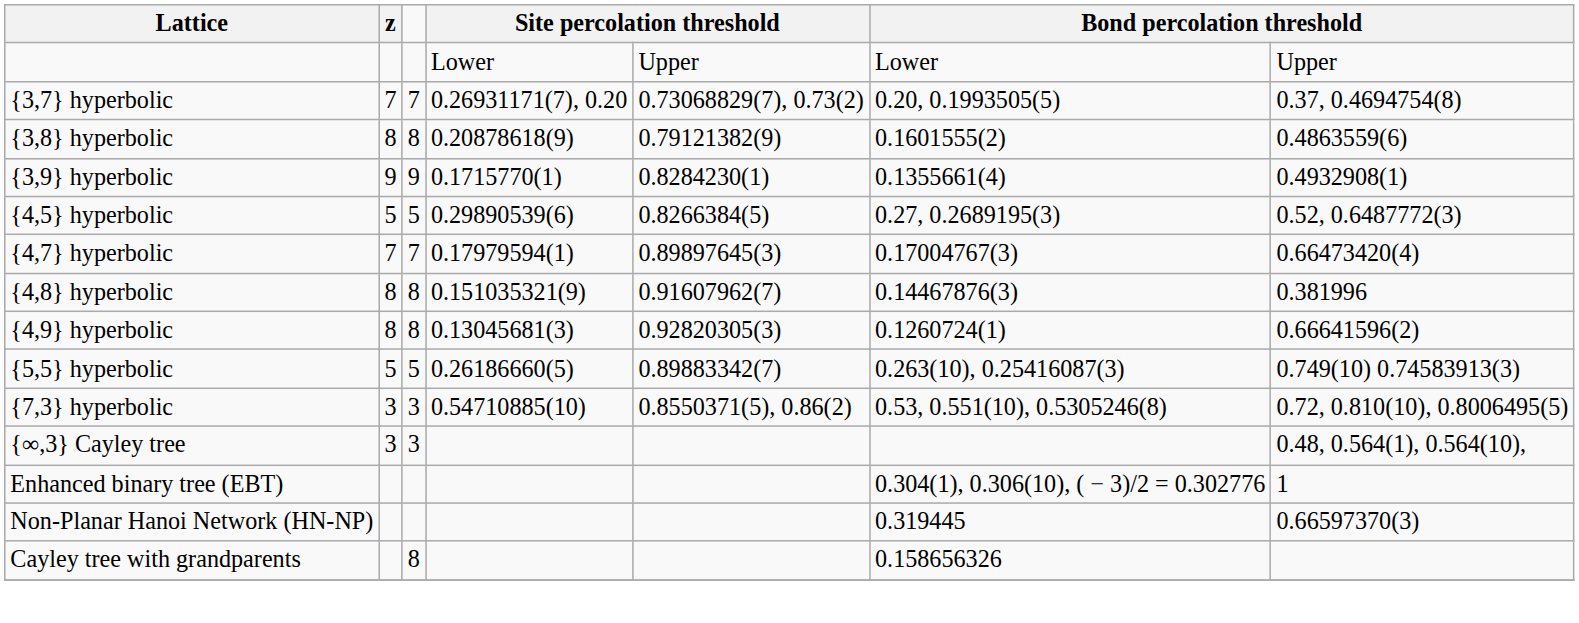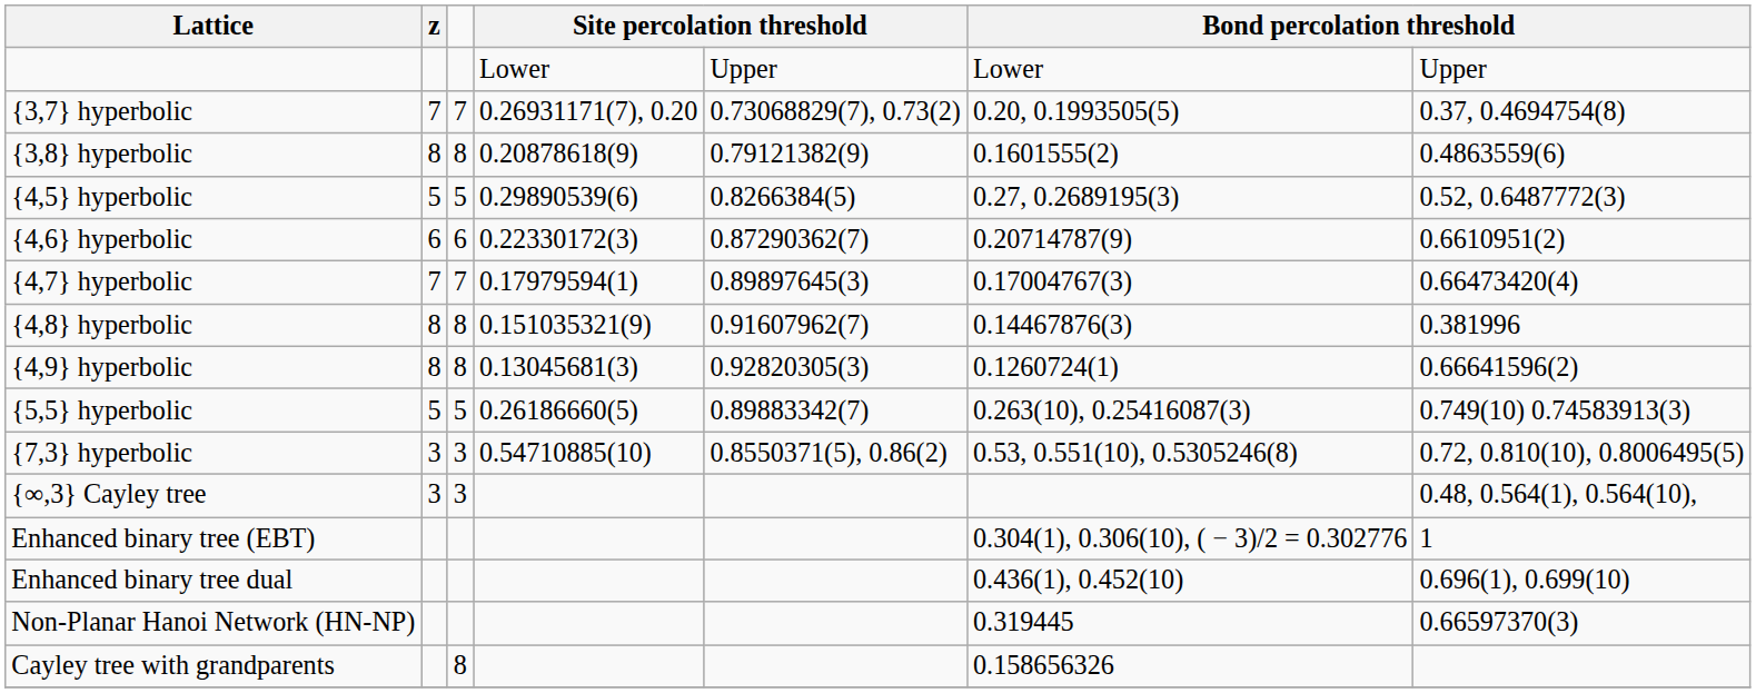- row: {3,9} hyperbolic | 9 | 9 | 0.1715770(1) | 0.8284230(1) | 0.1355661(4) | 0.4932908(1)
+ row: {4,6} hyperbolic | 6 | 6 | 0.22330172(3) | 0.87290362(7) | 0.20714787(9) | 0.6610951(2)
+ row: Enhanced binary tree dual | 0.436(1), 0.452(10) | 0.696(1), 0.699(10)
